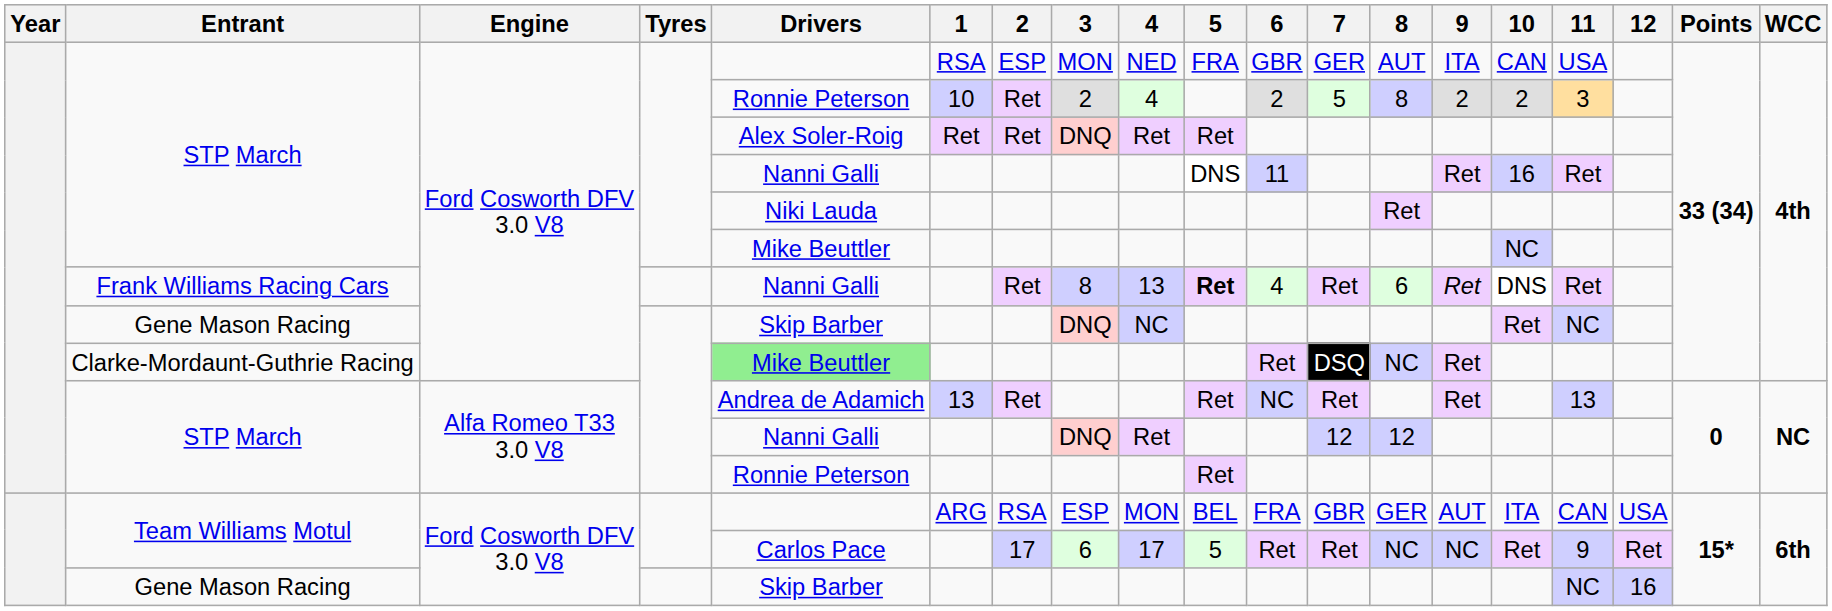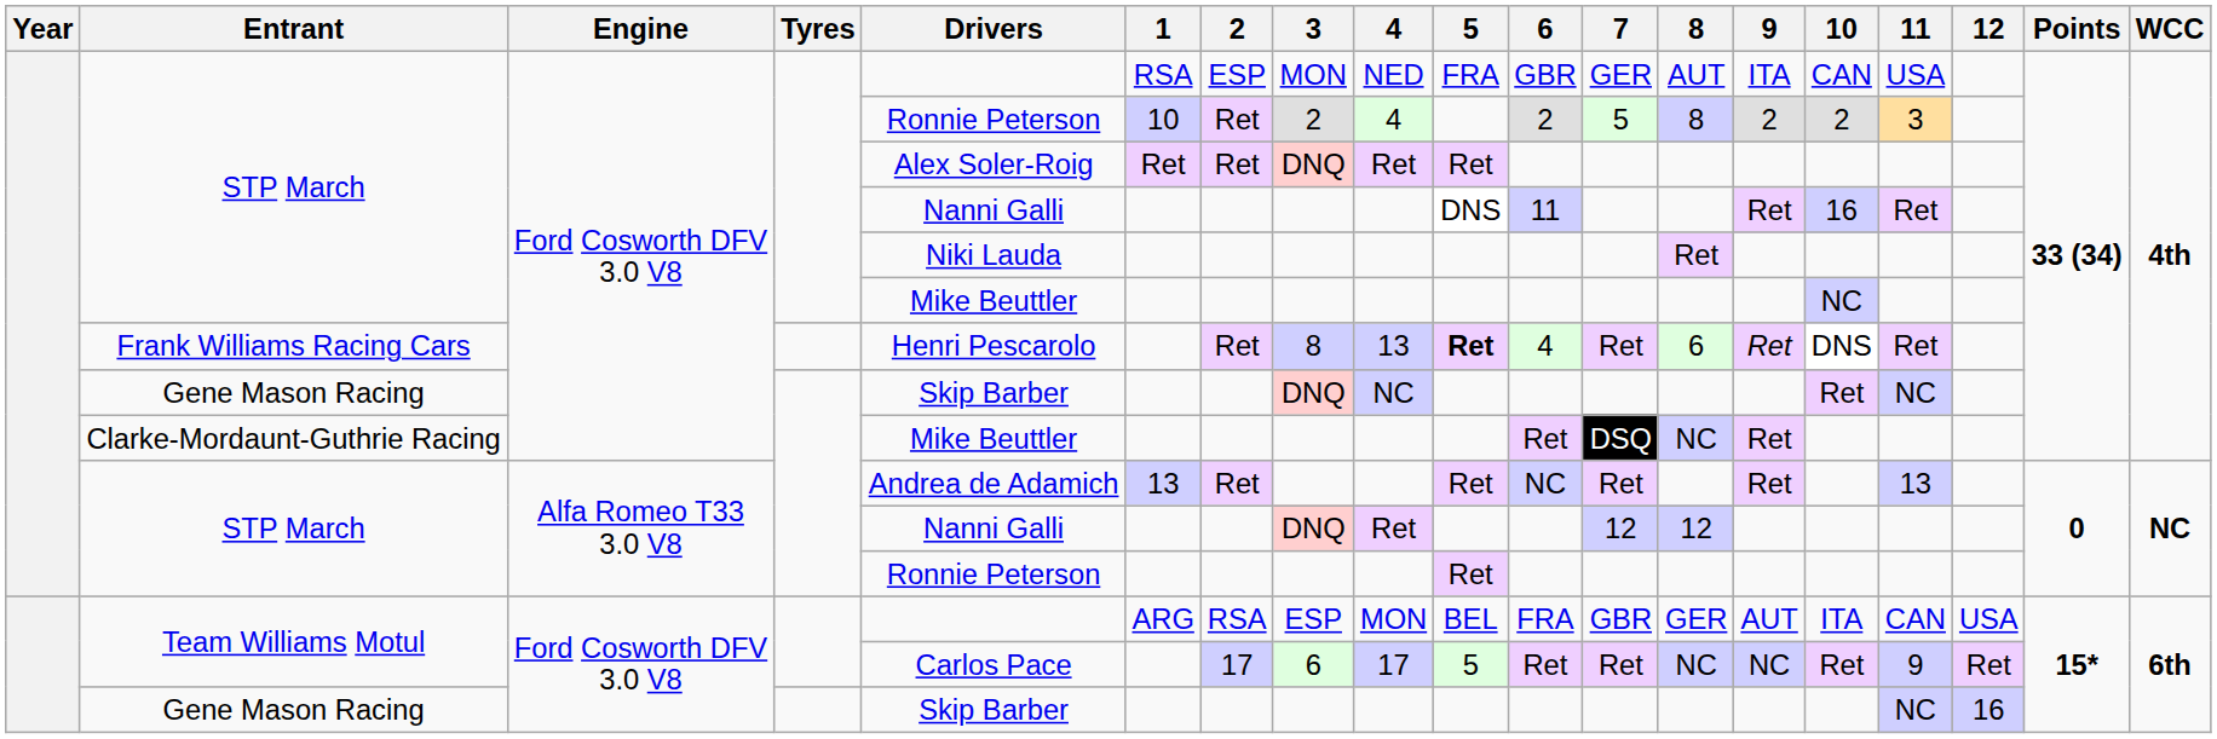Frank Williams Racing Cars | Drivers: Nanni Galli -> Henri Pescarolo
Clarke-Mordaunt-Guthrie Racing | Drivers: lightgreen background -> no background
